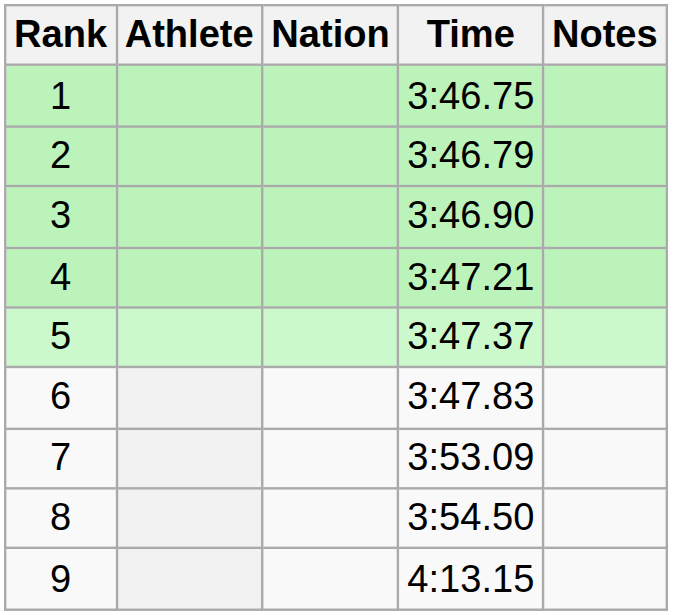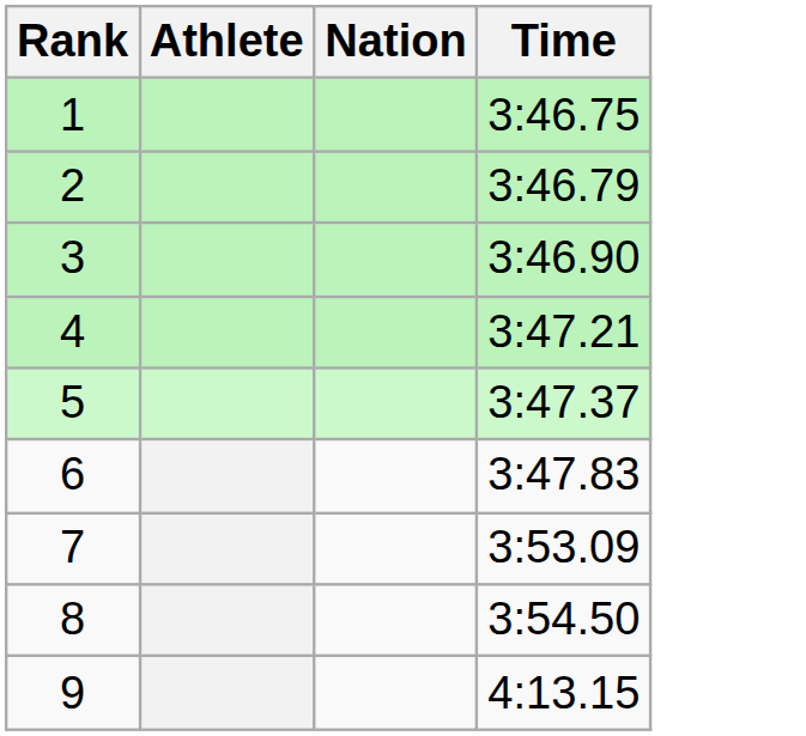- column: Notes
